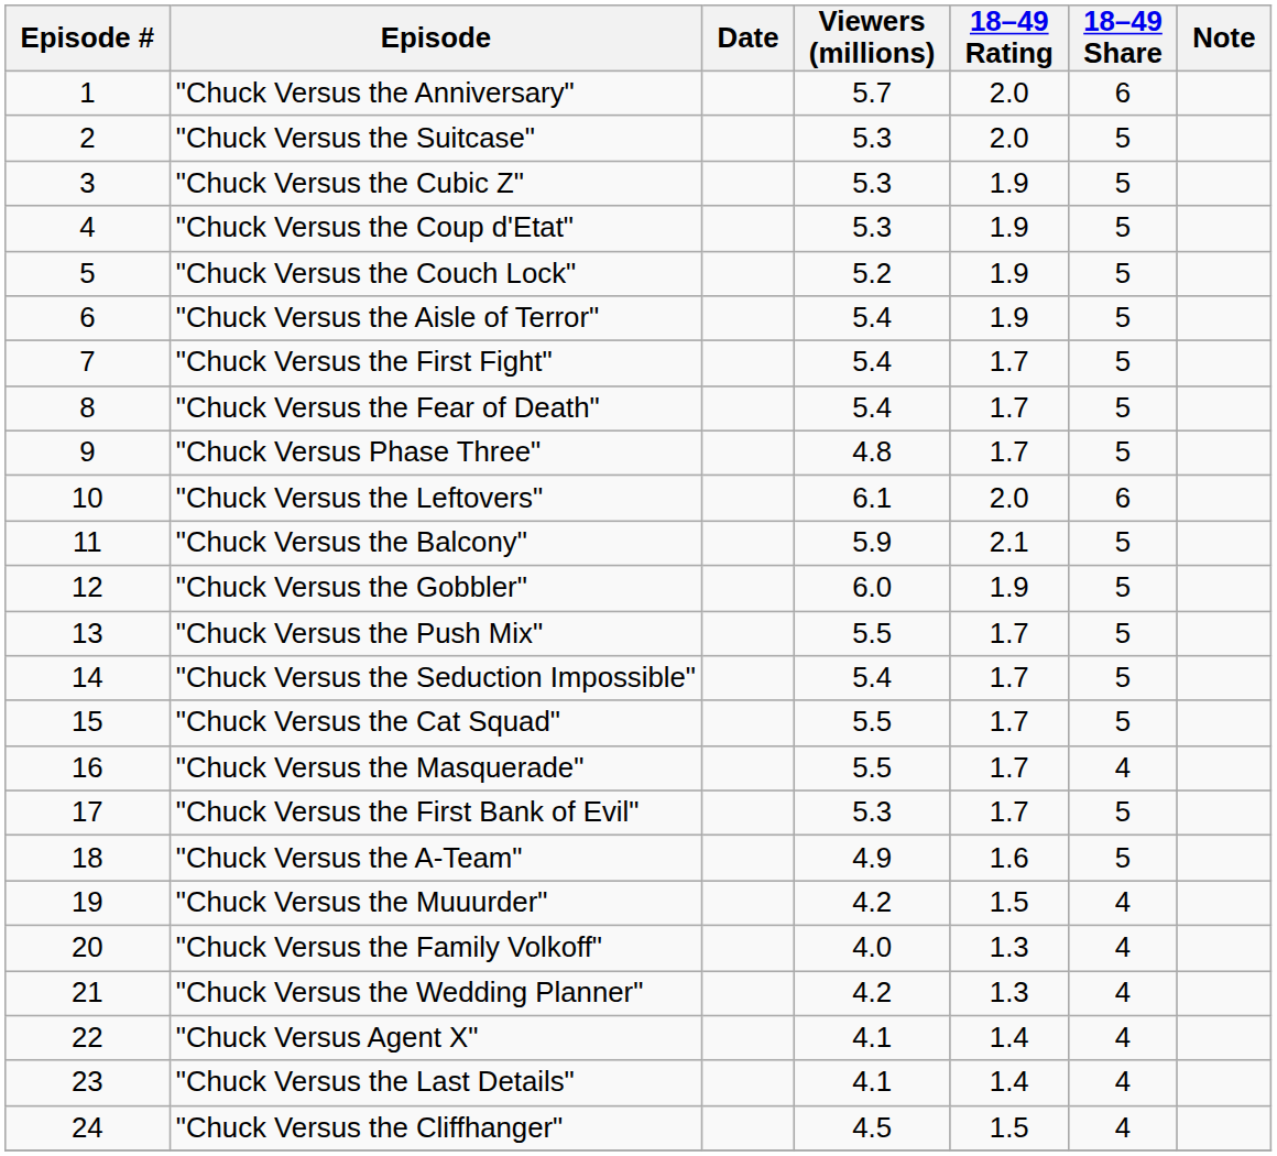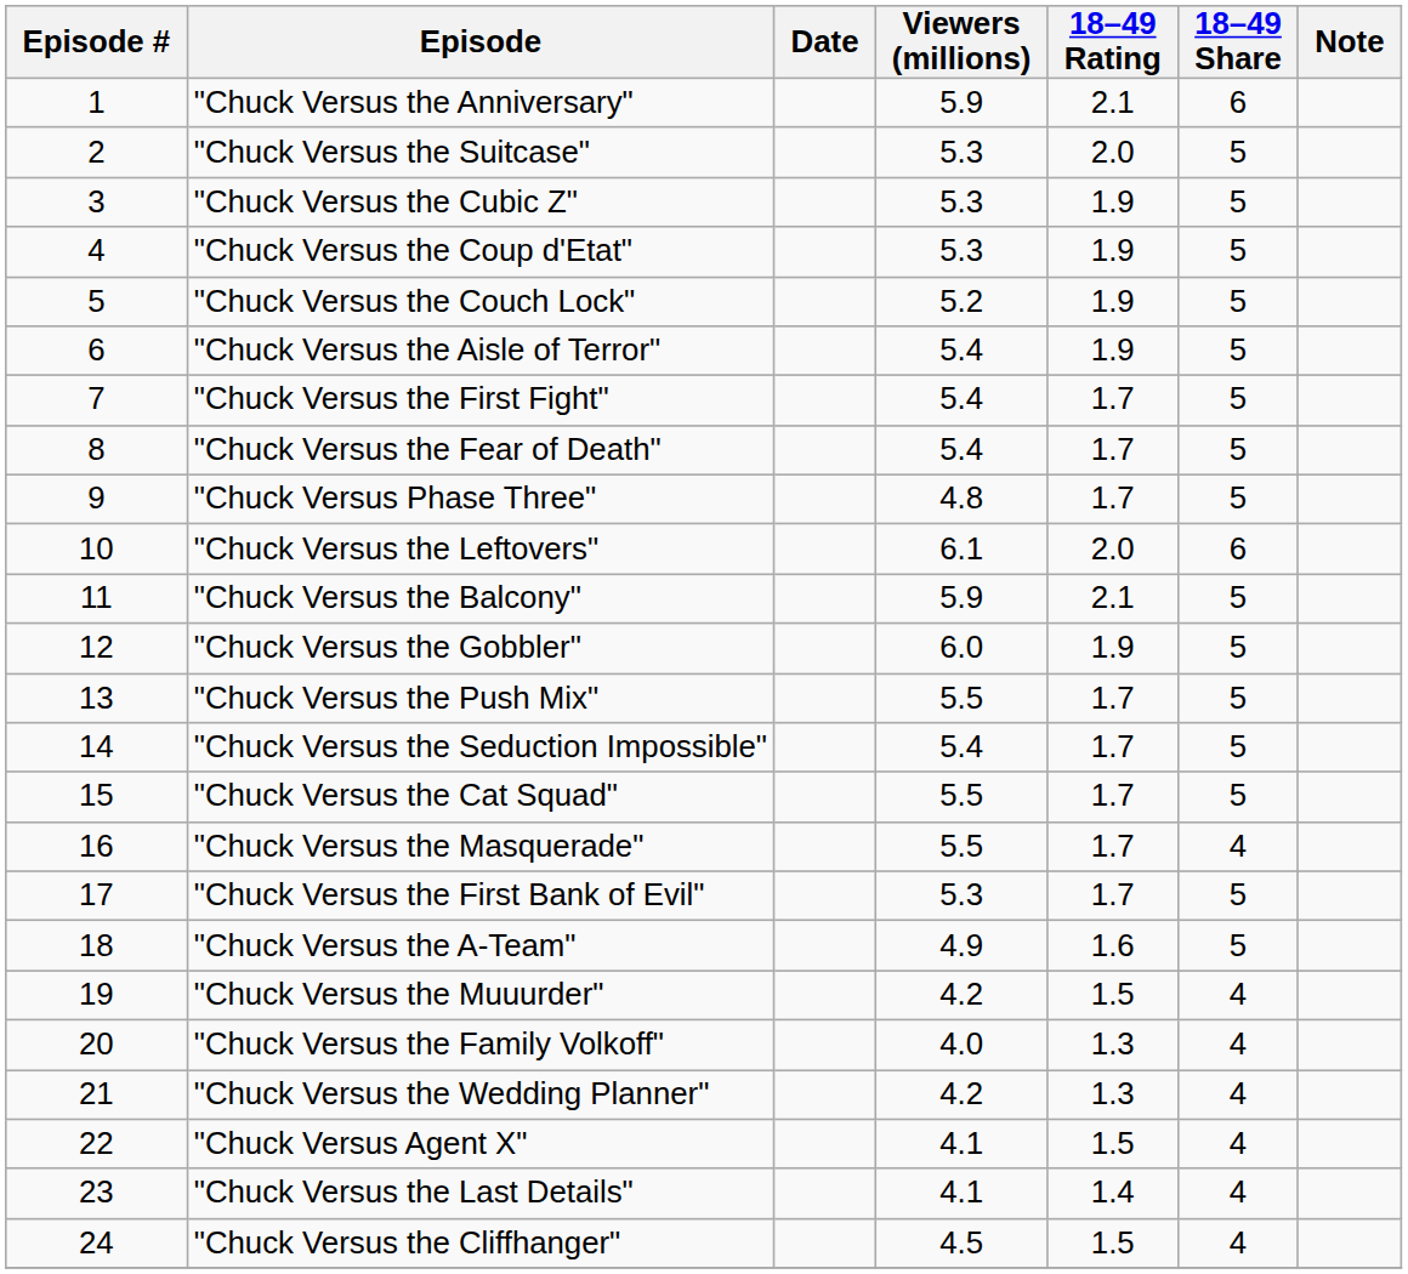"Chuck Versus the Anniversary" | Viewers (millions): 5.7 -> 5.9
"Chuck Versus the Anniversary" | 18–49 Rating: 2.0 -> 2.1
"Chuck Versus Agent X" | 18–49 Rating: 1.4 -> 1.5
